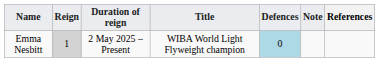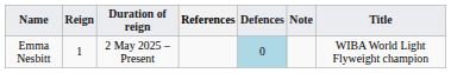columns swapped: Title <-> References
Emma Nesbitt | Reign: lightgrey background -> no background
